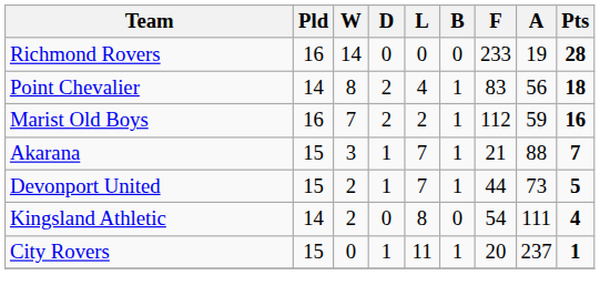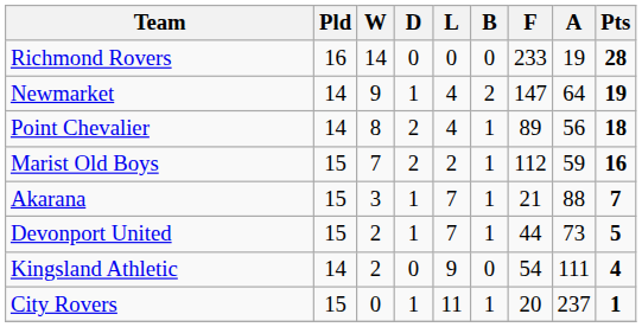+ row: Newmarket | 14 | 9 | 1 | 4 | 2 | 147 | 64 | 19
Point Chevalier | F: 83 -> 89
Marist Old Boys | Pld: 16 -> 15
Kingsland Athletic | L: 8 -> 9
